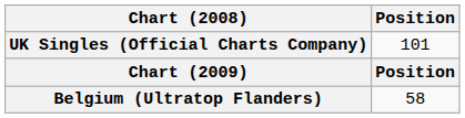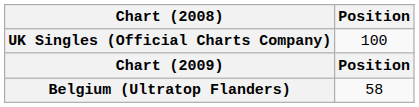UK Singles (Official Charts Company) | Position: 101 -> 100
